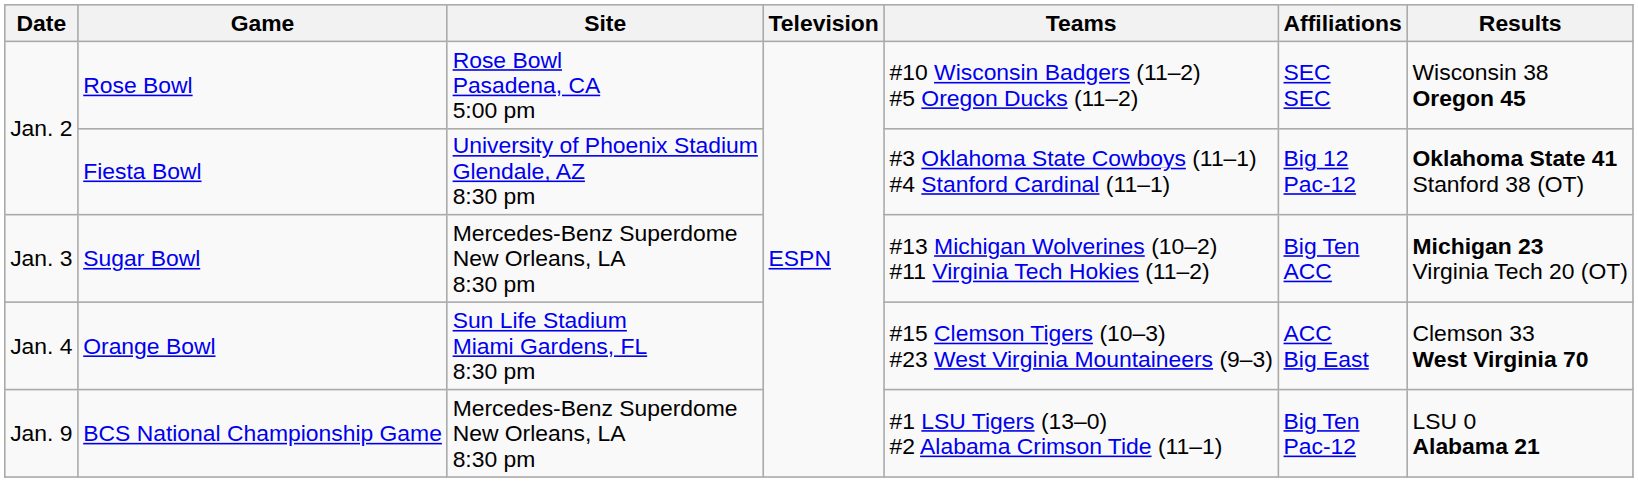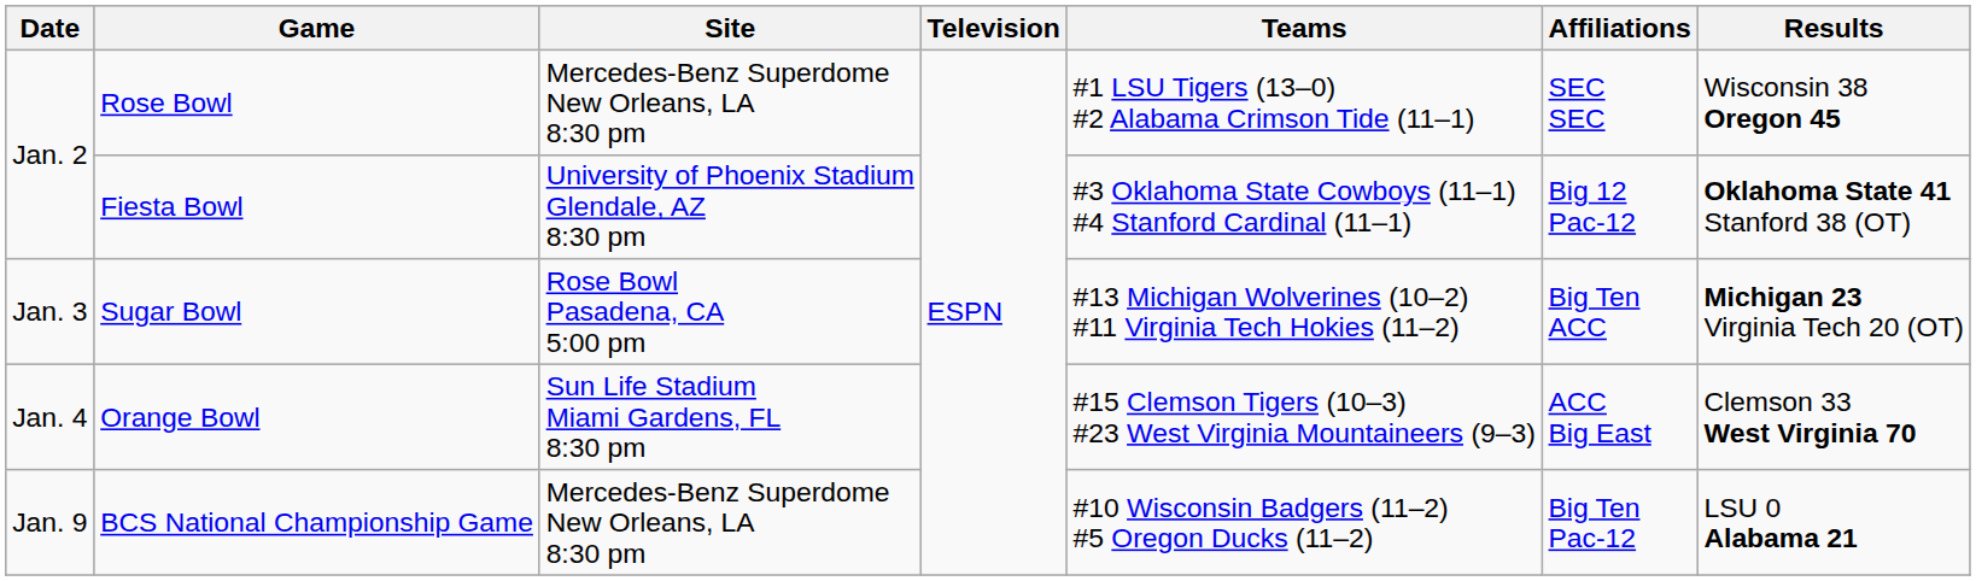Rose Bowl | Site: Rose Bowl Pasadena, CA 5:00 pm -> Mercedes-Benz Superdome New Orleans, LA 8:30 pm
Rose Bowl | Teams: #10 Wisconsin Badgers (11–2) #5 Oregon Ducks (11–2) -> #1 LSU Tigers (13–0) #2 Alabama Crimson Tide (11–1)
Sugar Bowl | Site: Mercedes-Benz Superdome New Orleans, LA 8:30 pm -> Rose Bowl Pasadena, CA 5:00 pm
BCS National Championship Game | Teams: #1 LSU Tigers (13–0) #2 Alabama Crimson Tide (11–1) -> #10 Wisconsin Badgers (11–2) #5 Oregon Ducks (11–2)
